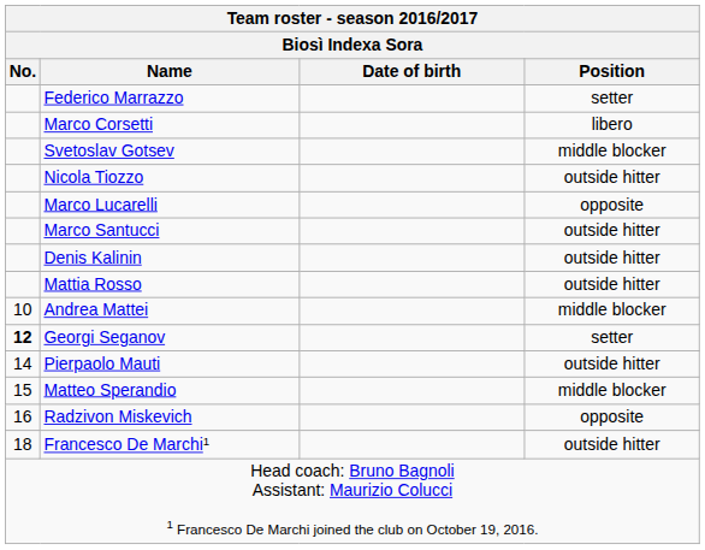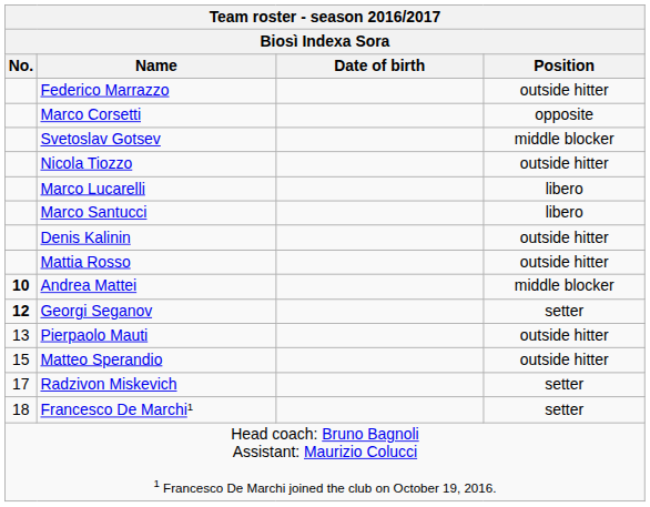Federico Marrazzo | Position: setter -> outside hitter
Marco Corsetti | Position: libero -> opposite
Marco Lucarelli | Position: opposite -> libero
Marco Santucci | Position: outside hitter -> libero
Andrea Mattei | No.: normal -> bold
Pierpaolo Mauti | No.: 14 -> 13
Matteo Sperandio | Position: middle blocker -> outside hitter
Radzivon Miskevich | No.: 16 -> 17
Radzivon Miskevich | Position: opposite -> setter
Francesco De Marchi1 | Position: outside hitter -> setter
